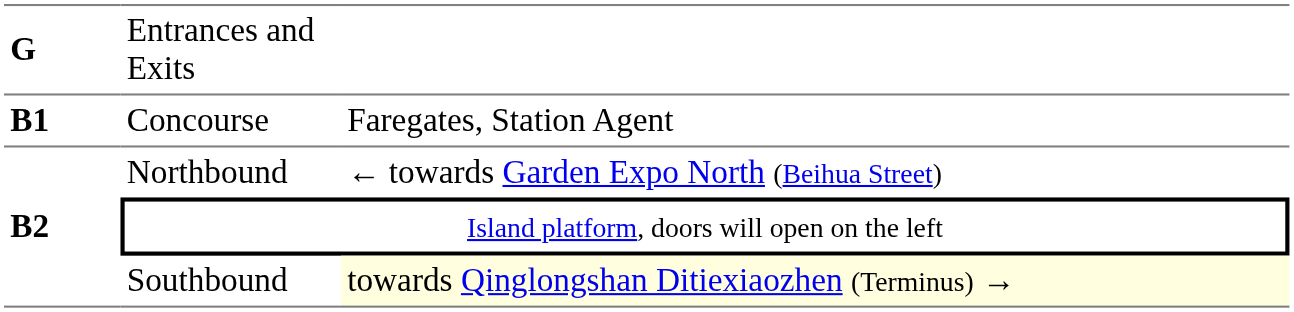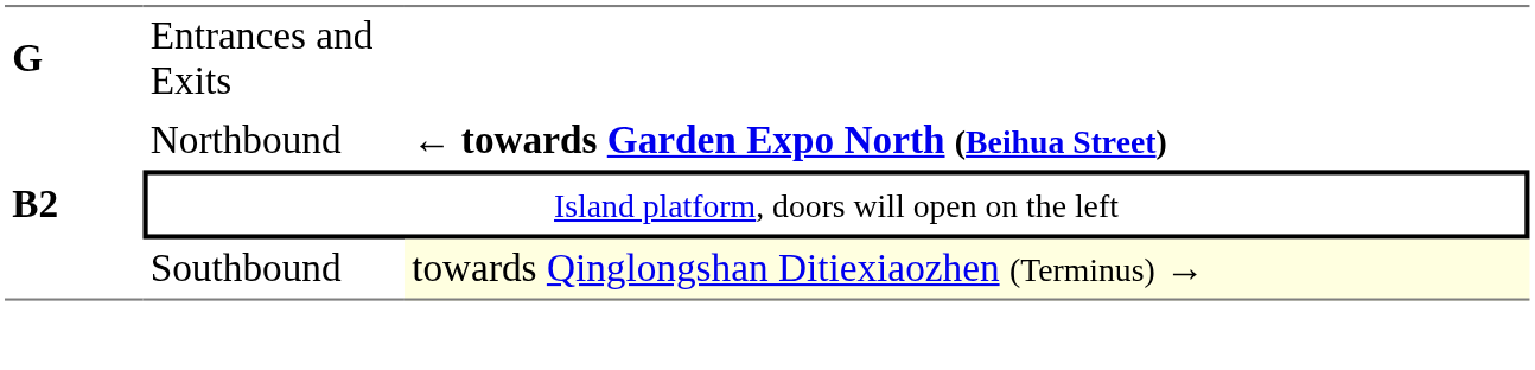- row: B1 | Concourse | Faregates, Station Agent
Northbound | column 3: normal -> bold
